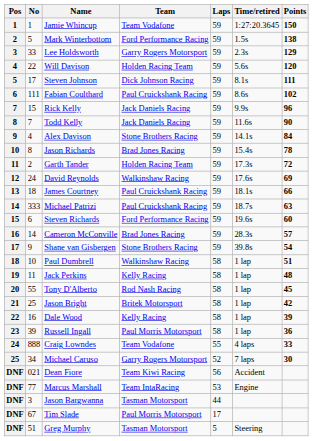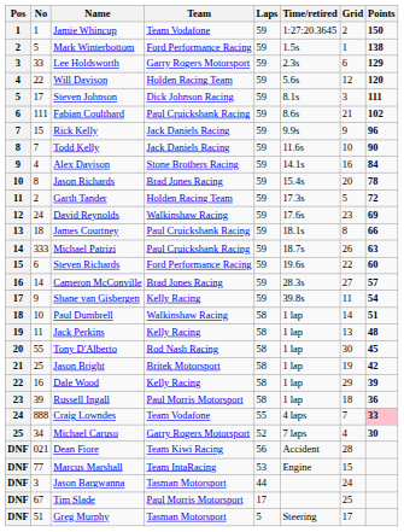+ column: Grid | 2 | 1 | 6 | 12 | 3 | 21 | 9 | 10 | 16 | 20 | 5 | 23 | 8 | 26 | 22 | 27 | 11 | 14 | 13 | 30 | 19 | 29 | 18 | 7 | 4 | 28 | 15 | 24 | 25 | 17
Shane van Gisbergen | Team: Stone Brothers Racing -> Kelly Racing
Craig Lowndes | Points: no background -> pink background
